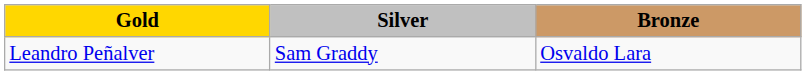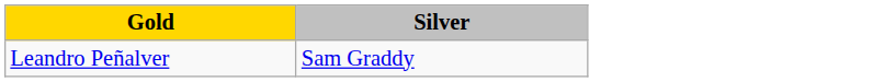- column: Bronze | Osvaldo Lara
